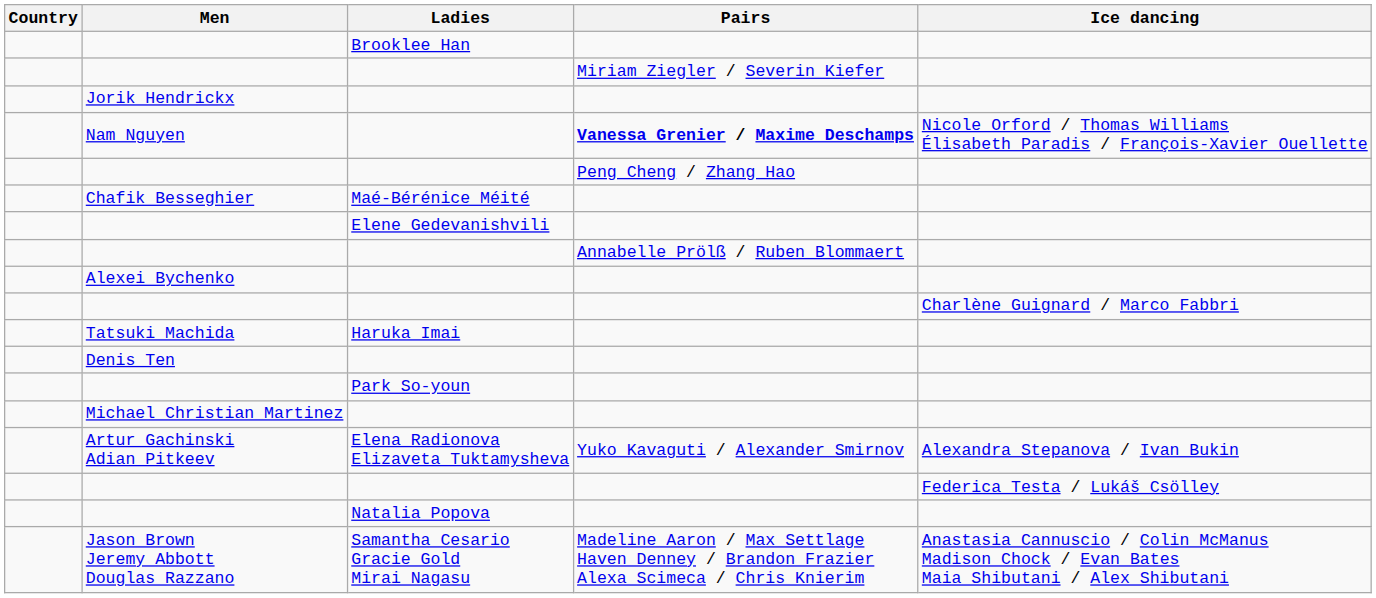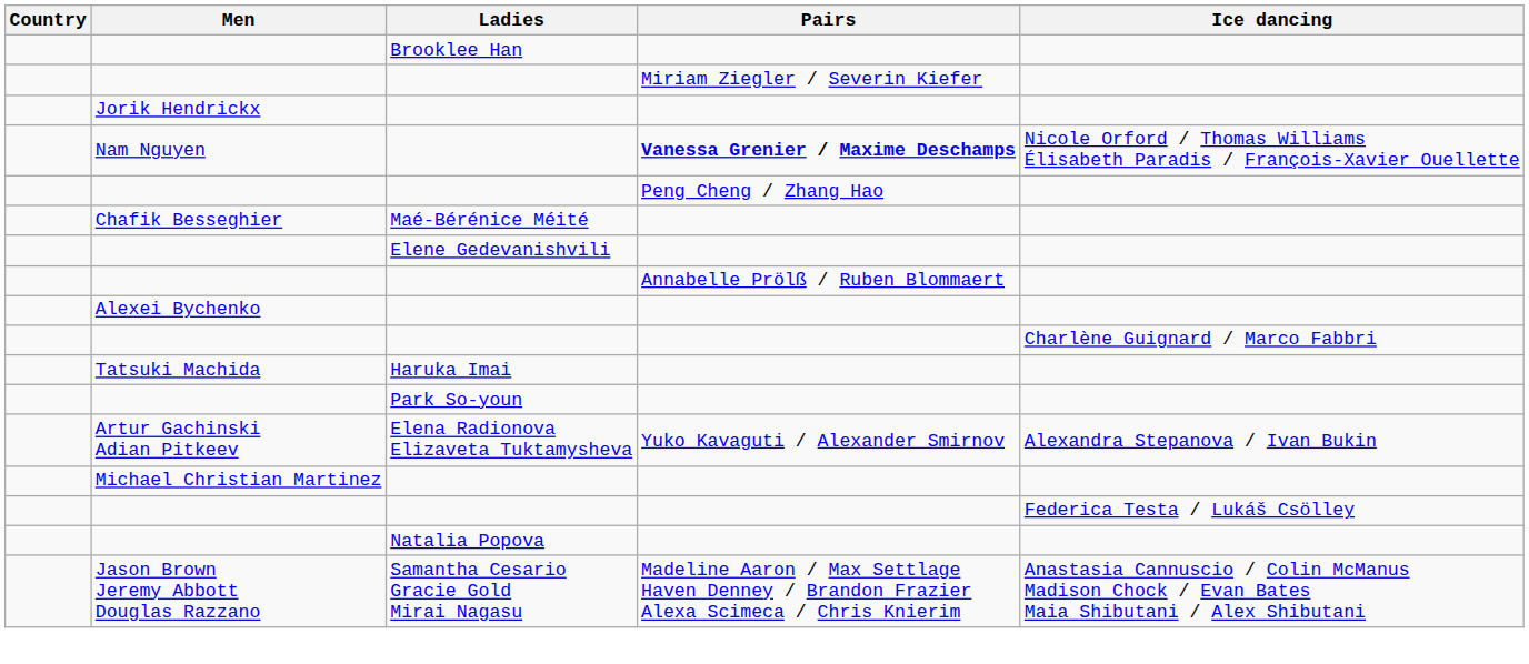- row: Denis Ten
rows swapped: Michael Christian Martinez <-> Artur Gachinski Adian Pitkeev
